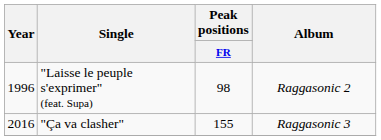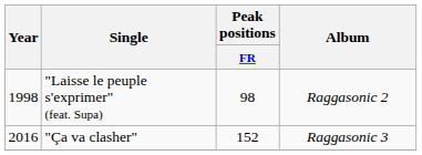"Laisse le peuple s'exprimer" (feat. Supa) | Year: 1996 -> 1998
"Ça va clasher" | Peak positions / FR: 155 -> 152
